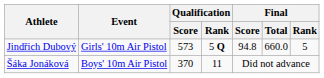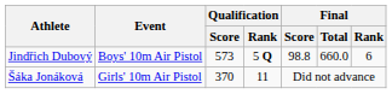Jindřich Dubový | Event: Girls' 10m Air Pistol -> Boys' 10m Air Pistol
Jindřich Dubový | Final / Score: 94.8 -> 98.8
Jindřich Dubový | Final / Rank: 5 -> 6
Šáka Jonáková | Event: Boys' 10m Air Pistol -> Girls' 10m Air Pistol
